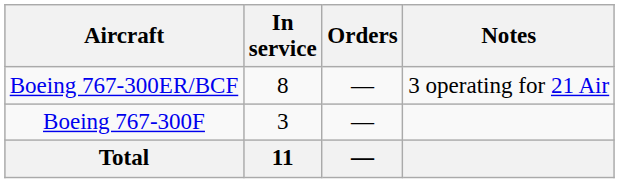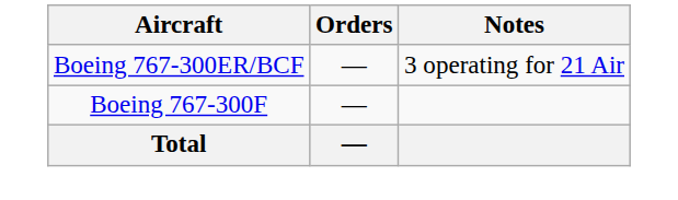- column: In service | 8 | 3 | 11
